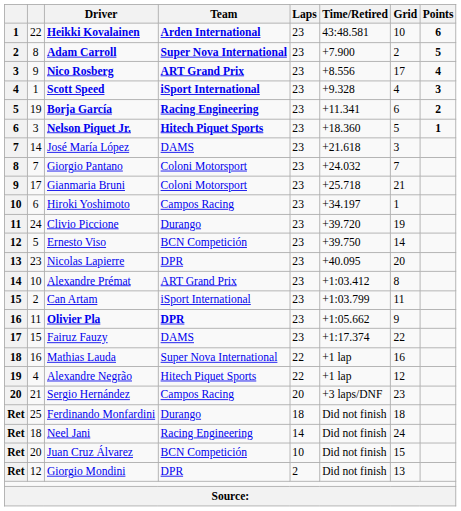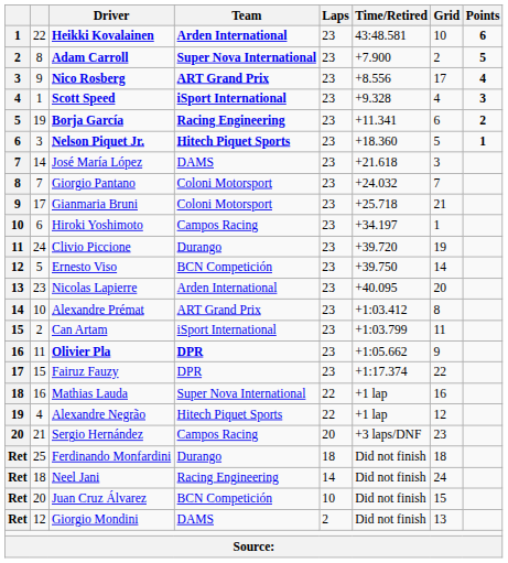Nicolas Lapierre | Team: DPR -> Arden International
Fairuz Fauzy | Team: DAMS -> DPR
Giorgio Mondini | Team: DPR -> DAMS
